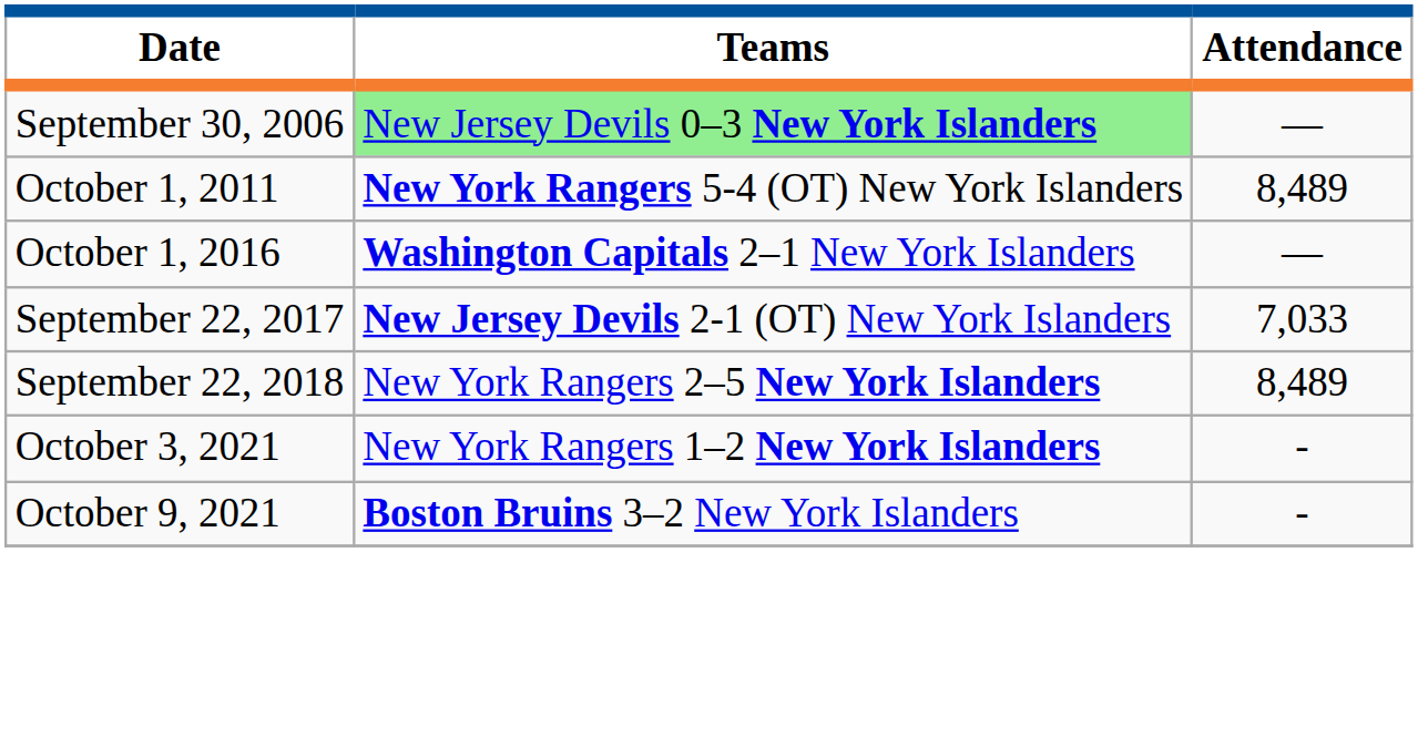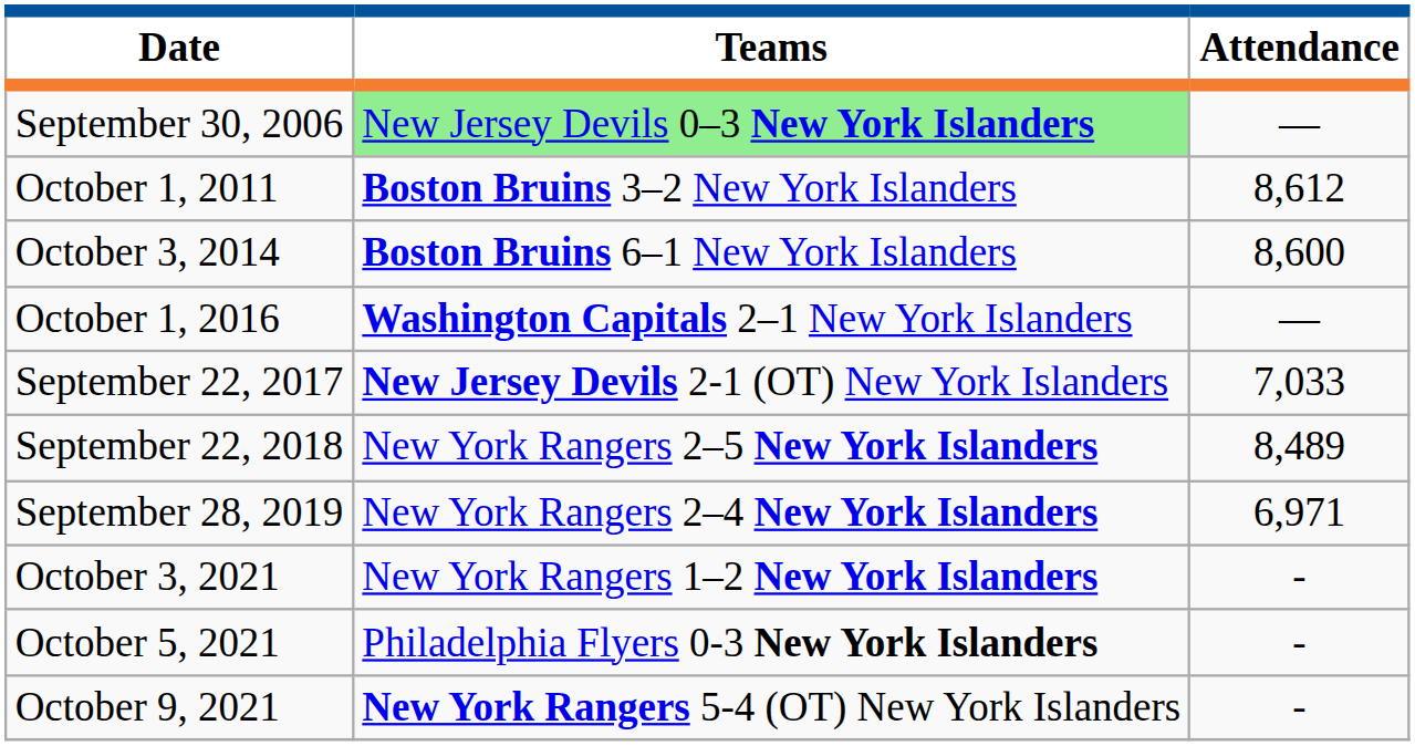October 1, 2011 | Teams: New York Rangers 5-4 (OT) New York Islanders -> Boston Bruins 3–2 New York Islanders
October 1, 2011 | Attendance: 8,489 -> 8,612
+ row: October 3, 2014 | Boston Bruins 6–1 New York Islanders | 8,600
+ row: September 28, 2019 | New York Rangers 2–4 New York Islanders | 6,971
+ row: October 5, 2021 | Philadelphia Flyers 0-3 New York Islanders | -
October 9, 2021 | Teams: Boston Bruins 3–2 New York Islanders -> New York Rangers 5-4 (OT) New York Islanders
